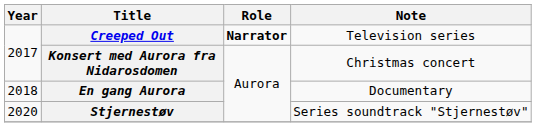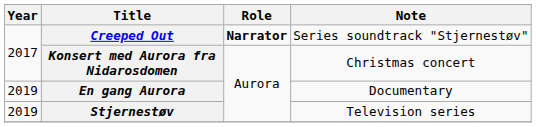Creeped Out | Note: Television series -> Series soundtrack "Stjernestøv"
En gang Aurora | Year: 2018 -> 2019
Stjernestøv | Year: 2020 -> 2019
Stjernestøv | Note: Series soundtrack "Stjernestøv" -> Television series
